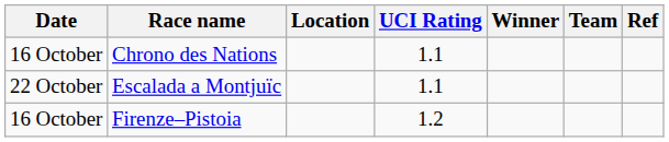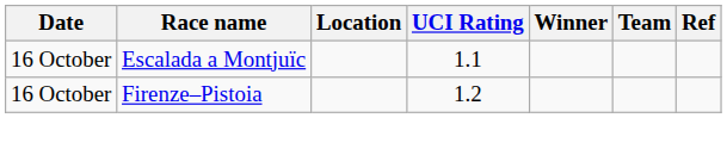- row: 16 October | Chrono des Nations | 1.1
Escalada a Montjuïc | Date: 22 October -> 16 October
